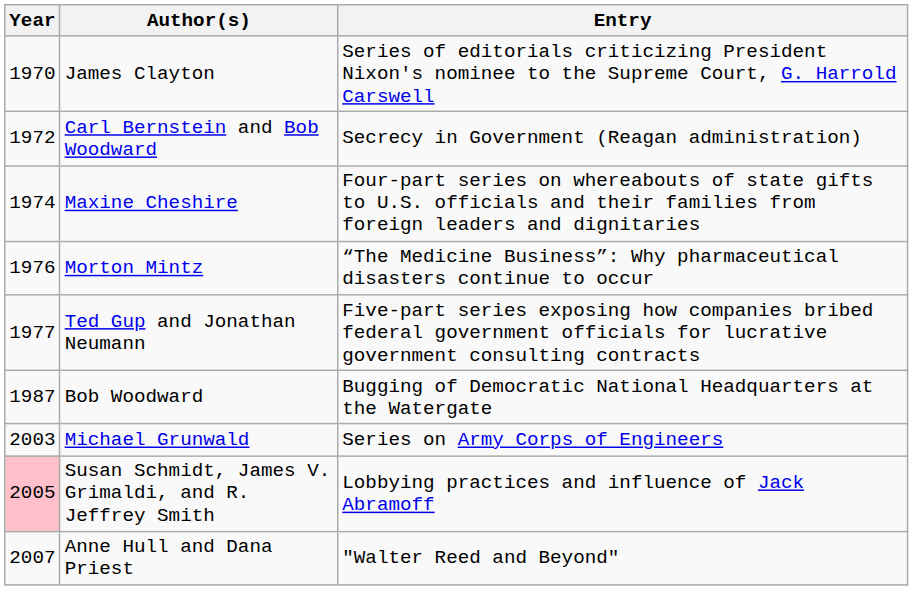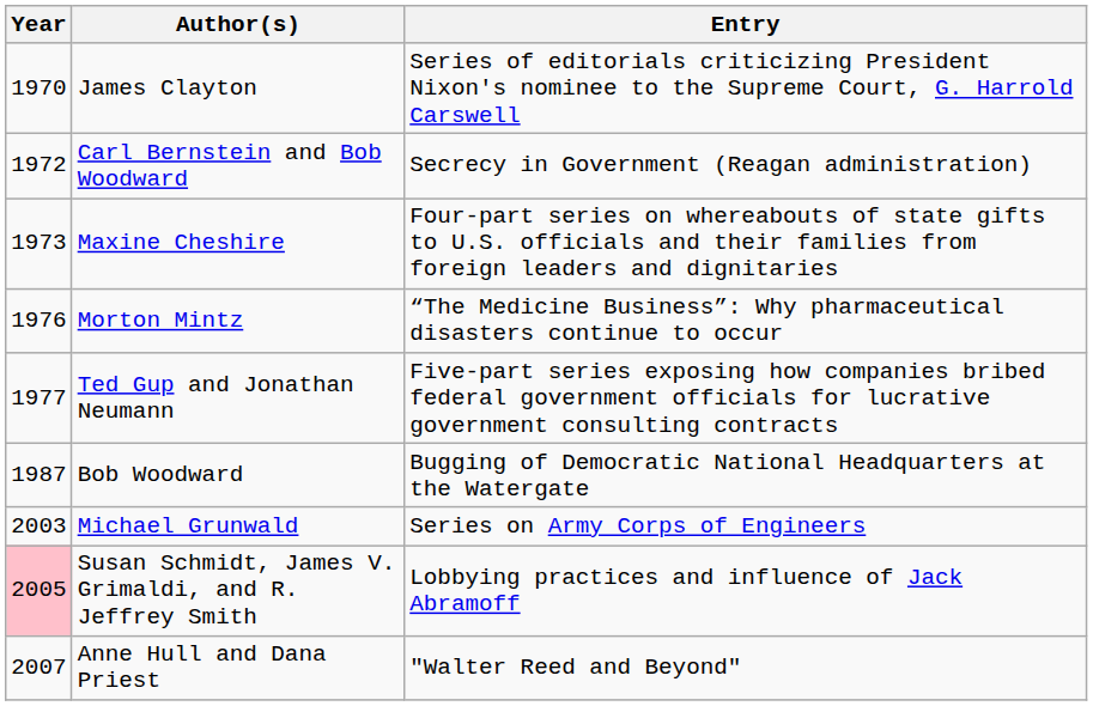Maxine Cheshire | Year: 1974 -> 1973
